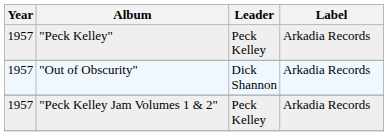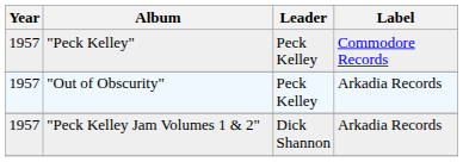"Peck Kelley" | Label: Arkadia Records -> Commodore Records
"Out of Obscurity" | Leader: Dick Shannon -> Peck Kelley
"Peck Kelley Jam Volumes 1 & 2" | Leader: Peck Kelley -> Dick Shannon
